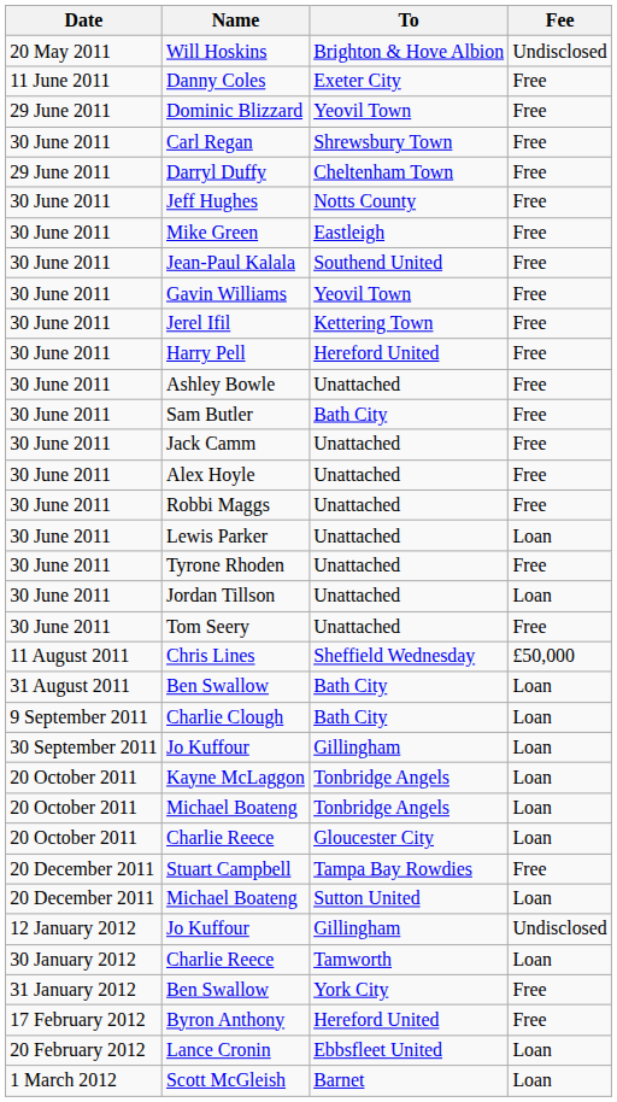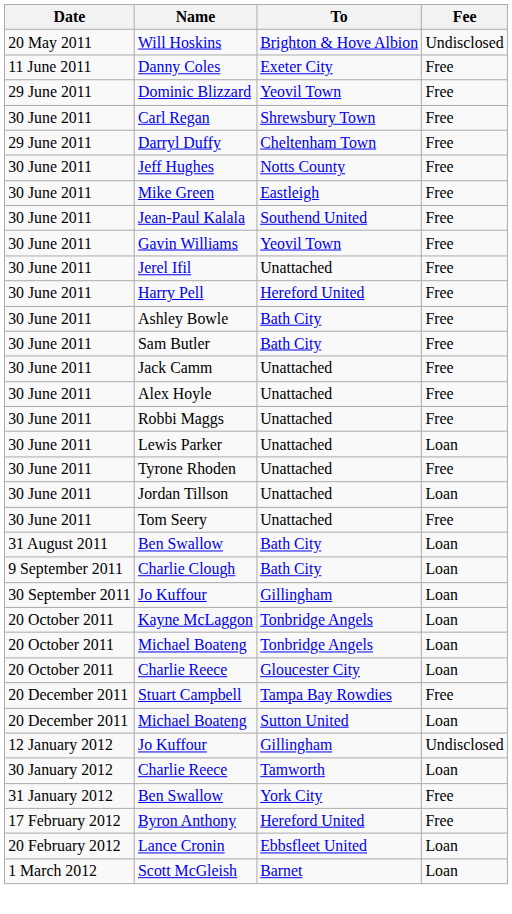Jerel Ifil | To: Kettering Town -> Unattached
Ashley Bowle | To: Unattached -> Bath City
- row: 11 August 2011 | Chris Lines | Sheffield Wednesday | £50,000
